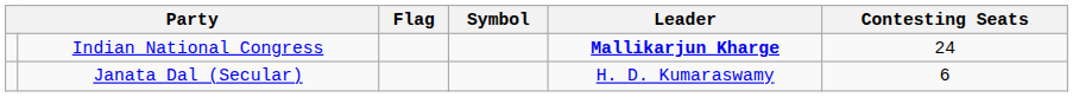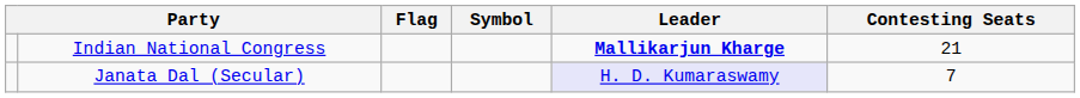Indian National Congress | Contesting Seats: 24 -> 21
Janata Dal (Secular) | Leader: no background -> lavender background
Janata Dal (Secular) | Contesting Seats: 6 -> 7
